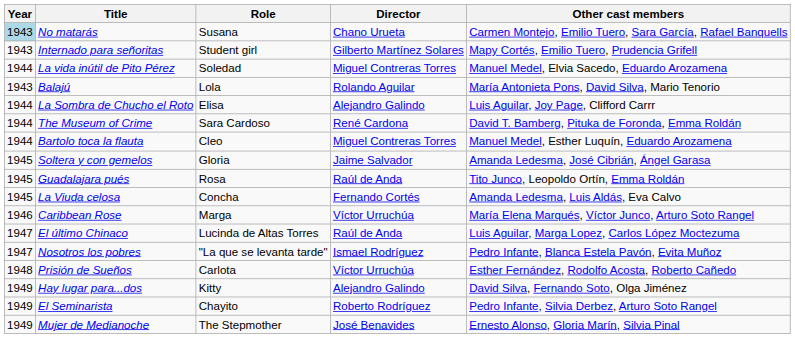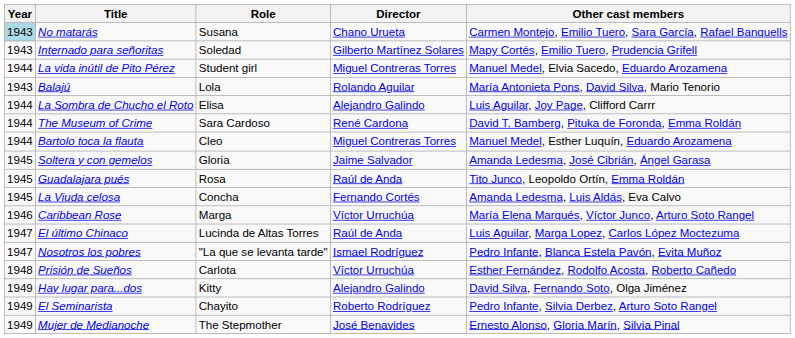Internado para señoritas | Role: Student girl -> Soledad
La vida inútil de Pito Pérez | Role: Soledad -> Student girl
